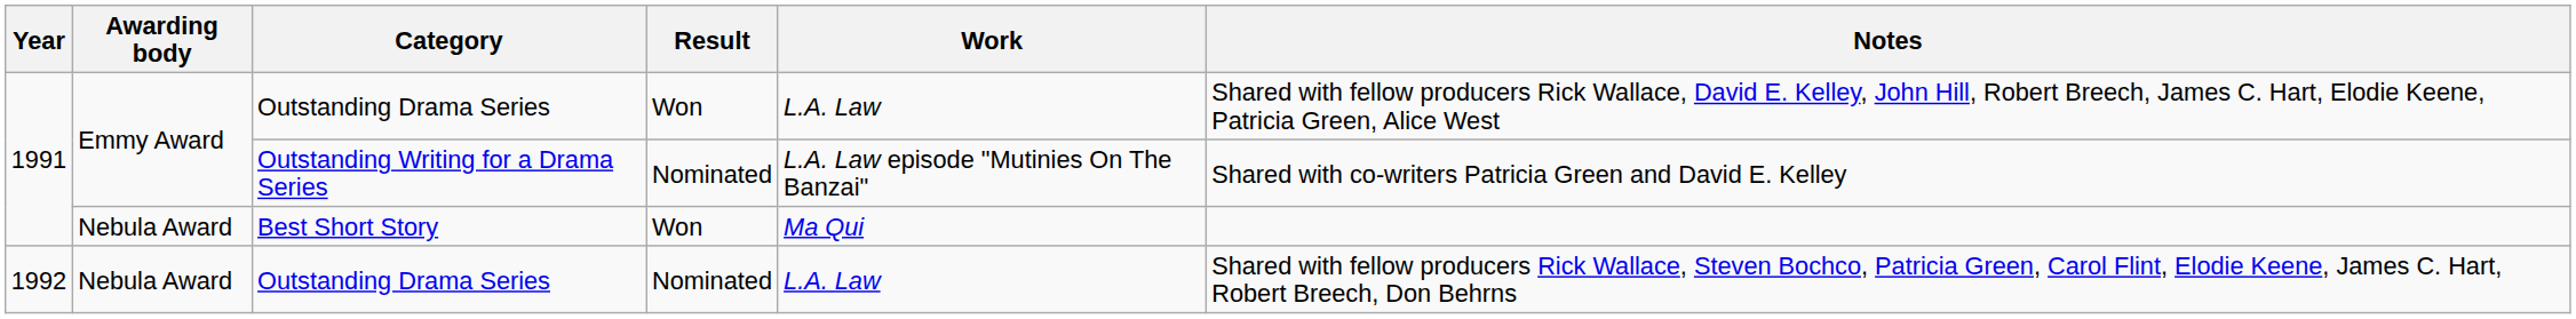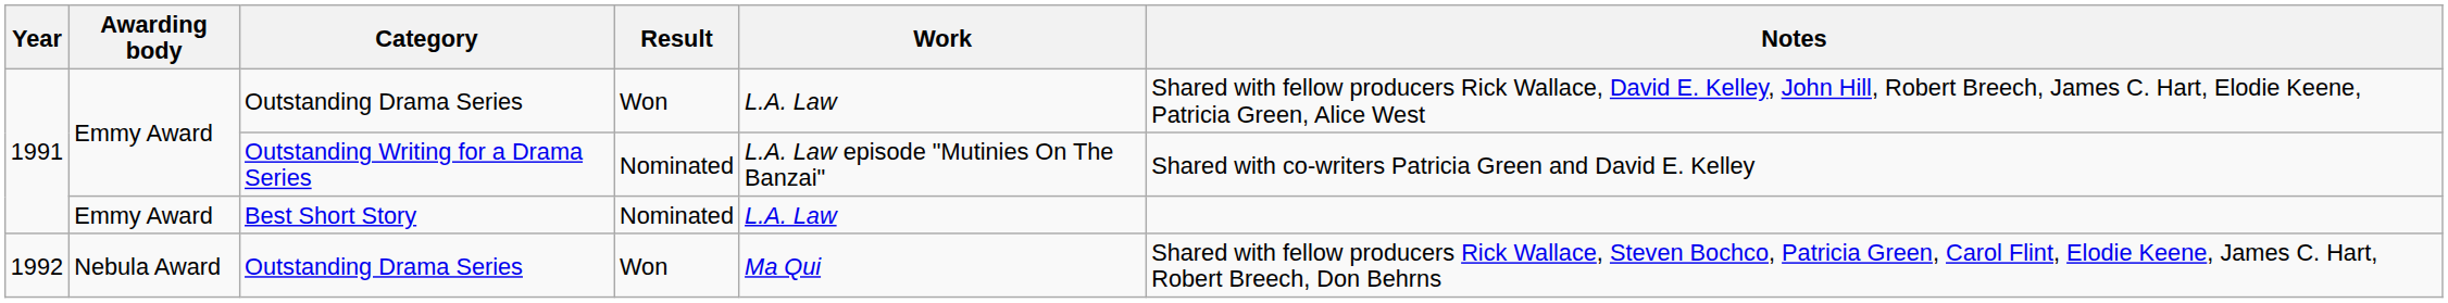Best Short Story | Awarding body: Nebula Award -> Emmy Award
Best Short Story | Result: Won -> Nominated
Best Short Story | Work: Ma Qui -> L.A. Law
1992 / Outstanding Drama Series | Result: Nominated -> Won
1992 / Outstanding Drama Series | Work: L.A. Law -> Ma Qui
